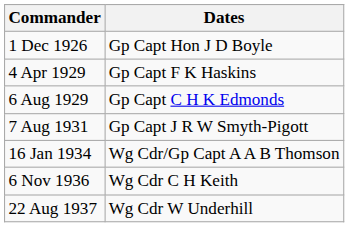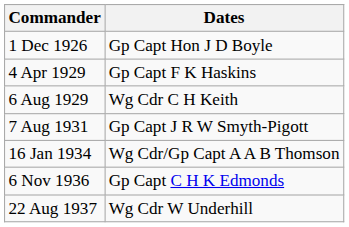6 Aug 1929 | Dates: Gp Capt C H K Edmonds -> Wg Cdr C H Keith
6 Nov 1936 | Dates: Wg Cdr C H Keith -> Gp Capt C H K Edmonds
